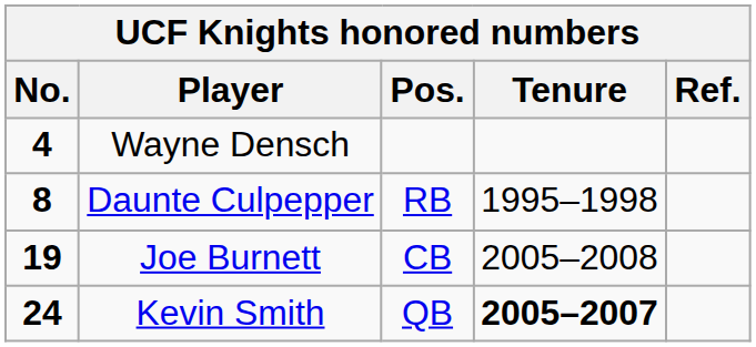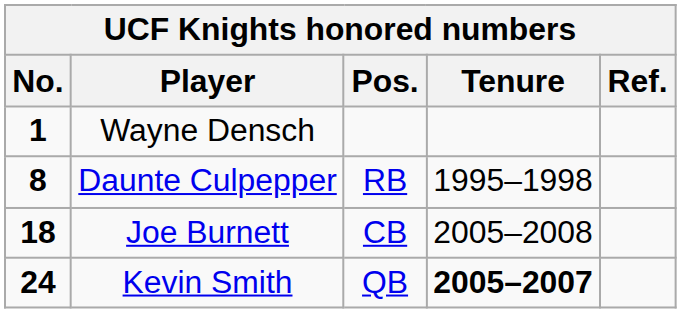Wayne Densch | No.: 4 -> 1
Joe Burnett | No.: 19 -> 18
